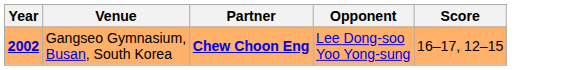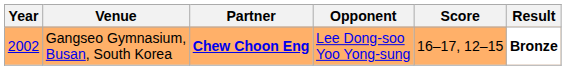+ column: Result | Bronze
Gangseo Gymnasium, Busan, South Korea | Year: bold -> normal
